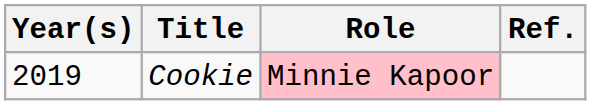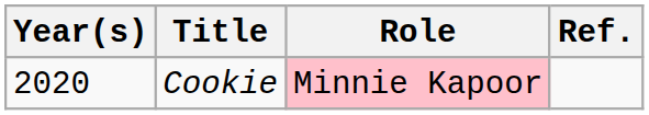Cookie | Year(s): 2019 -> 2020
